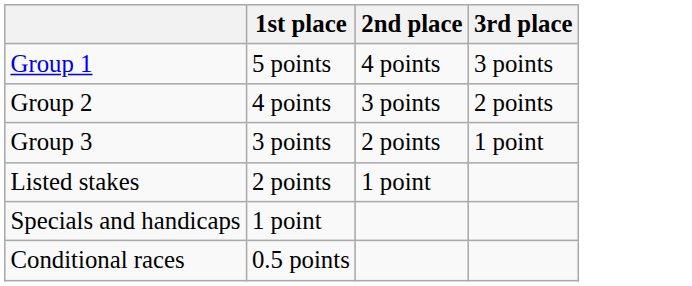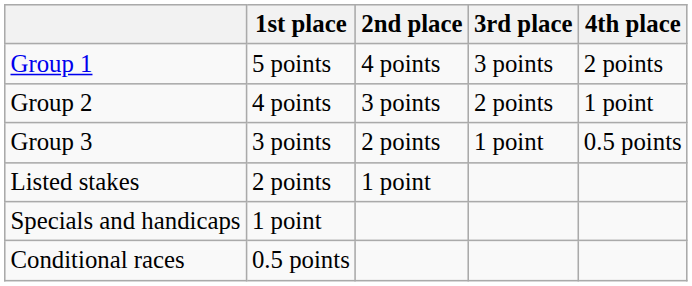+ column: 4th place | 2 points | 1 point | 0.5 points
